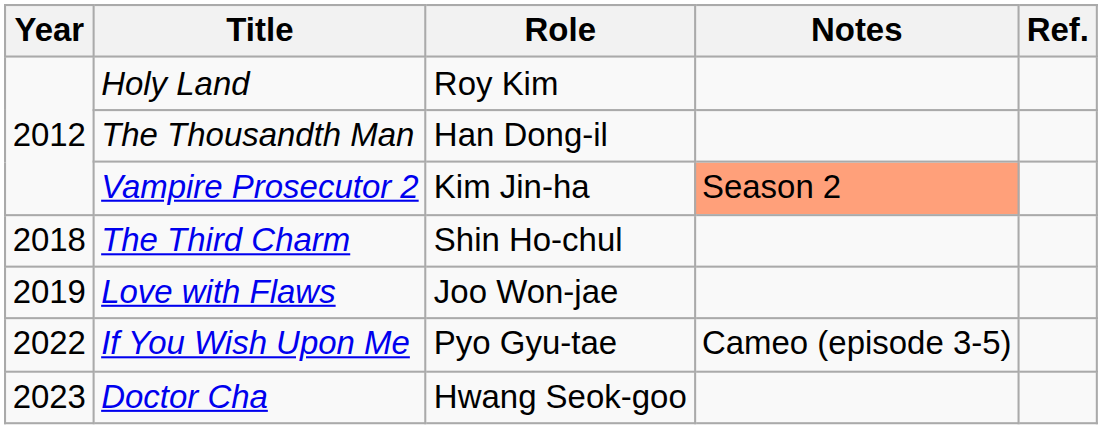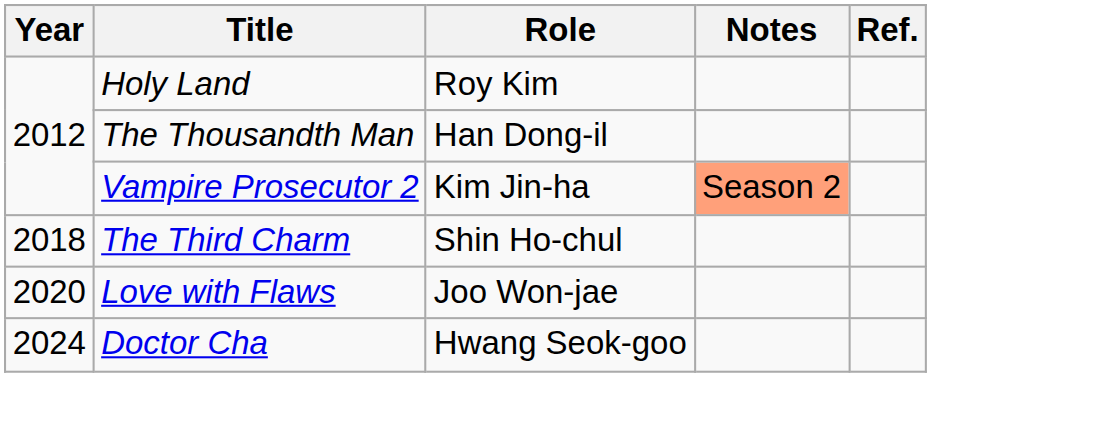Love with Flaws | Year: 2019 -> 2020
- row: 2022 | If You Wish Upon Me | Pyo Gyu-tae | Cameo (episode 3-5)
Doctor Cha | Year: 2023 -> 2024
